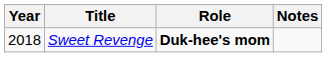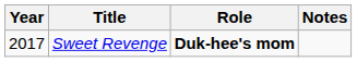Sweet Revenge | Year: 2018 -> 2017
